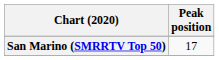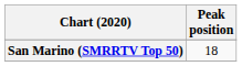San Marino (SMRRTV Top 50) | Peak position: 17 -> 18
